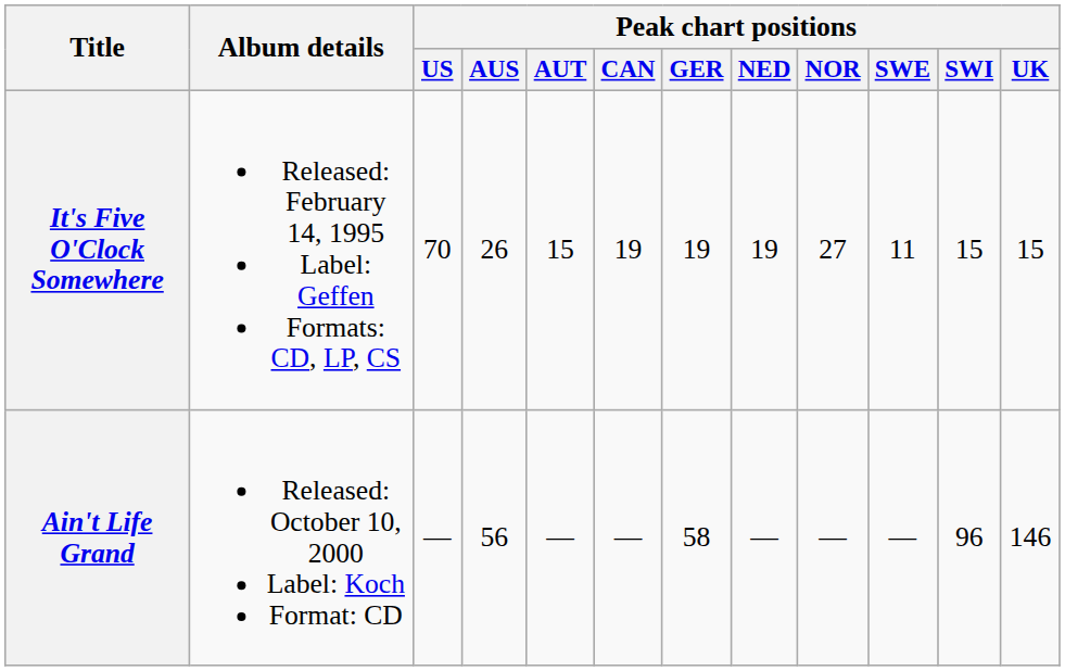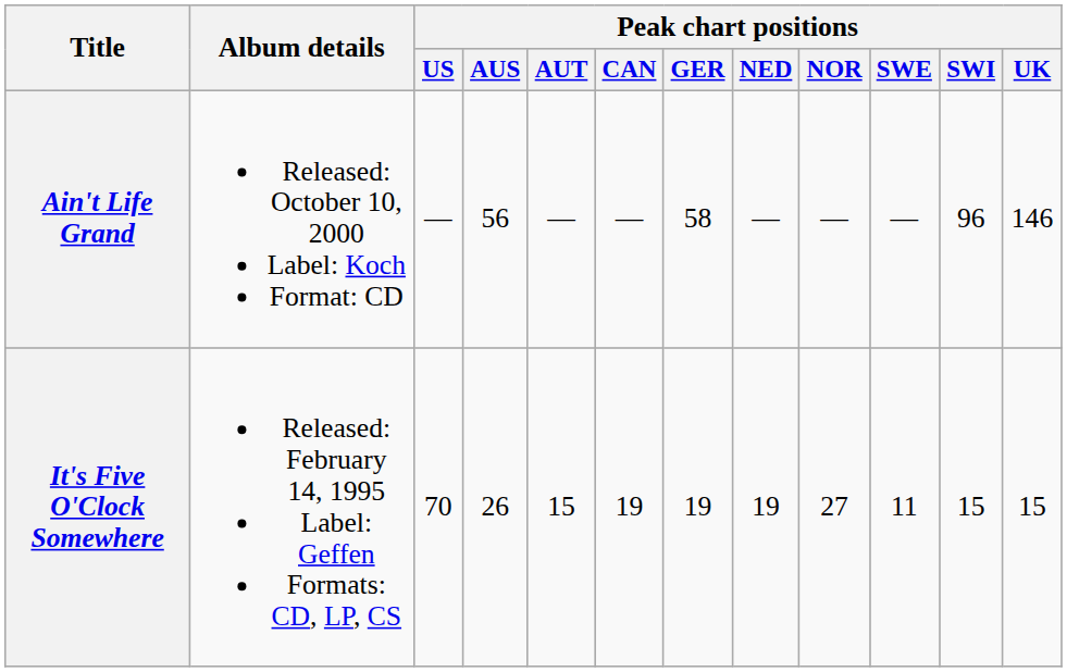rows swapped: It's Five O'Clock Somewhere <-> Ain't Life Grand
